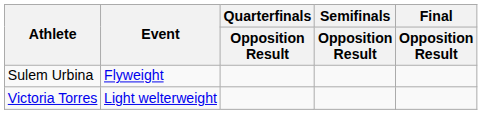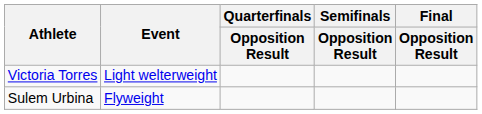rows swapped: Sulem Urbina <-> Victoria Torres
